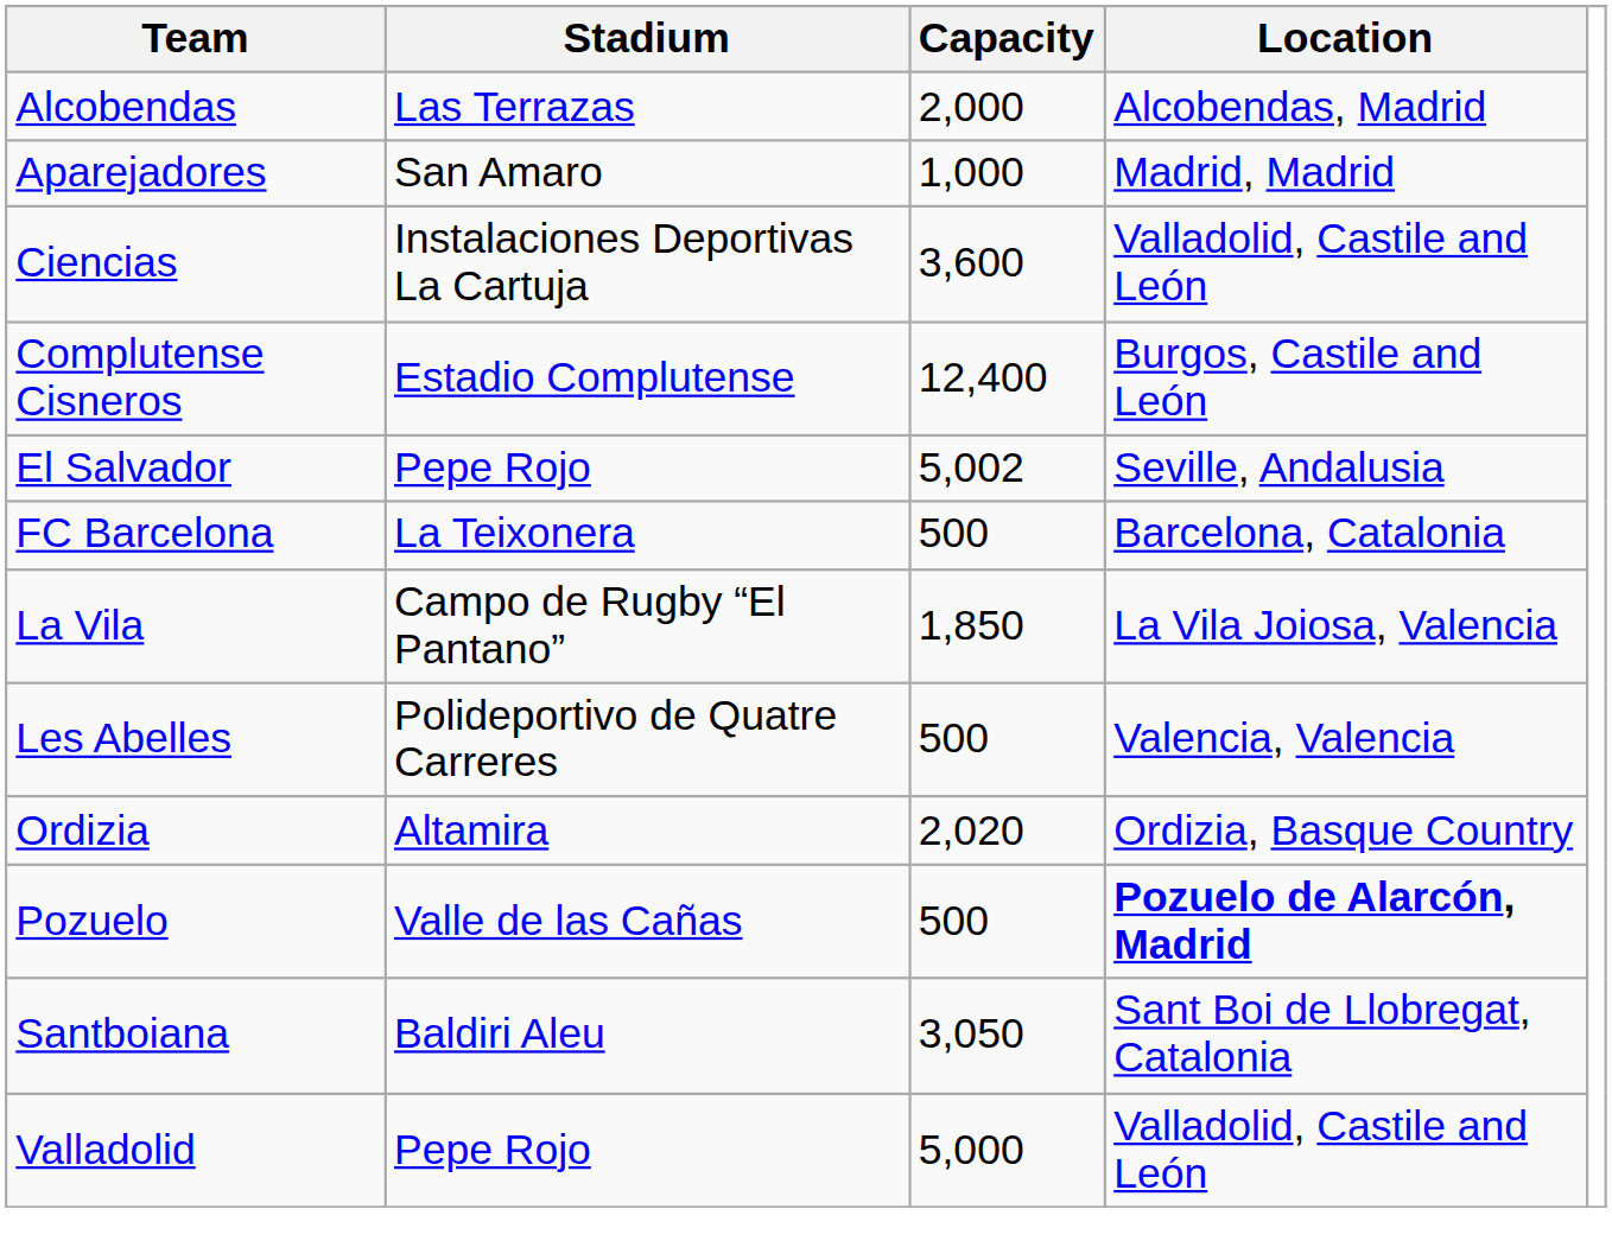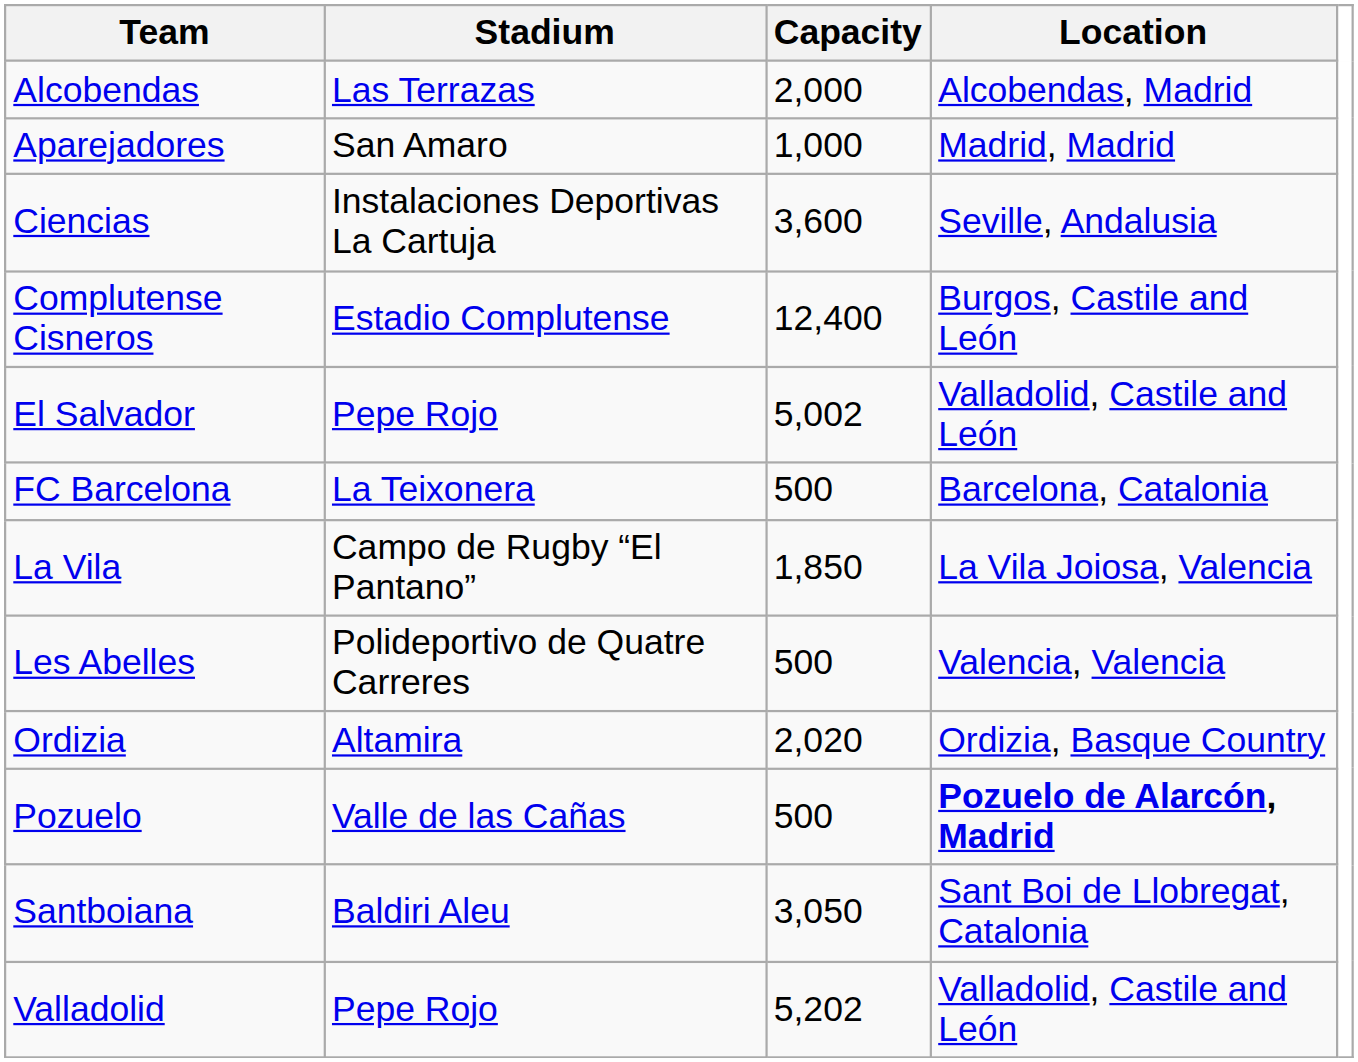Ciencias | Location: Valladolid, Castile and León -> Seville, Andalusia
El Salvador | Location: Seville, Andalusia -> Valladolid, Castile and León
Valladolid | Capacity: 5,000 -> 5,202
